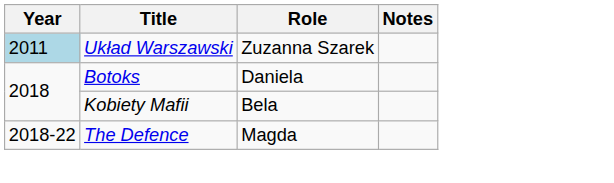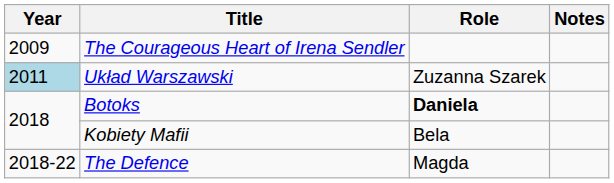+ row: 2009 | The Courageous Heart of Irena Sendler
Botoks | Role: normal -> bold
